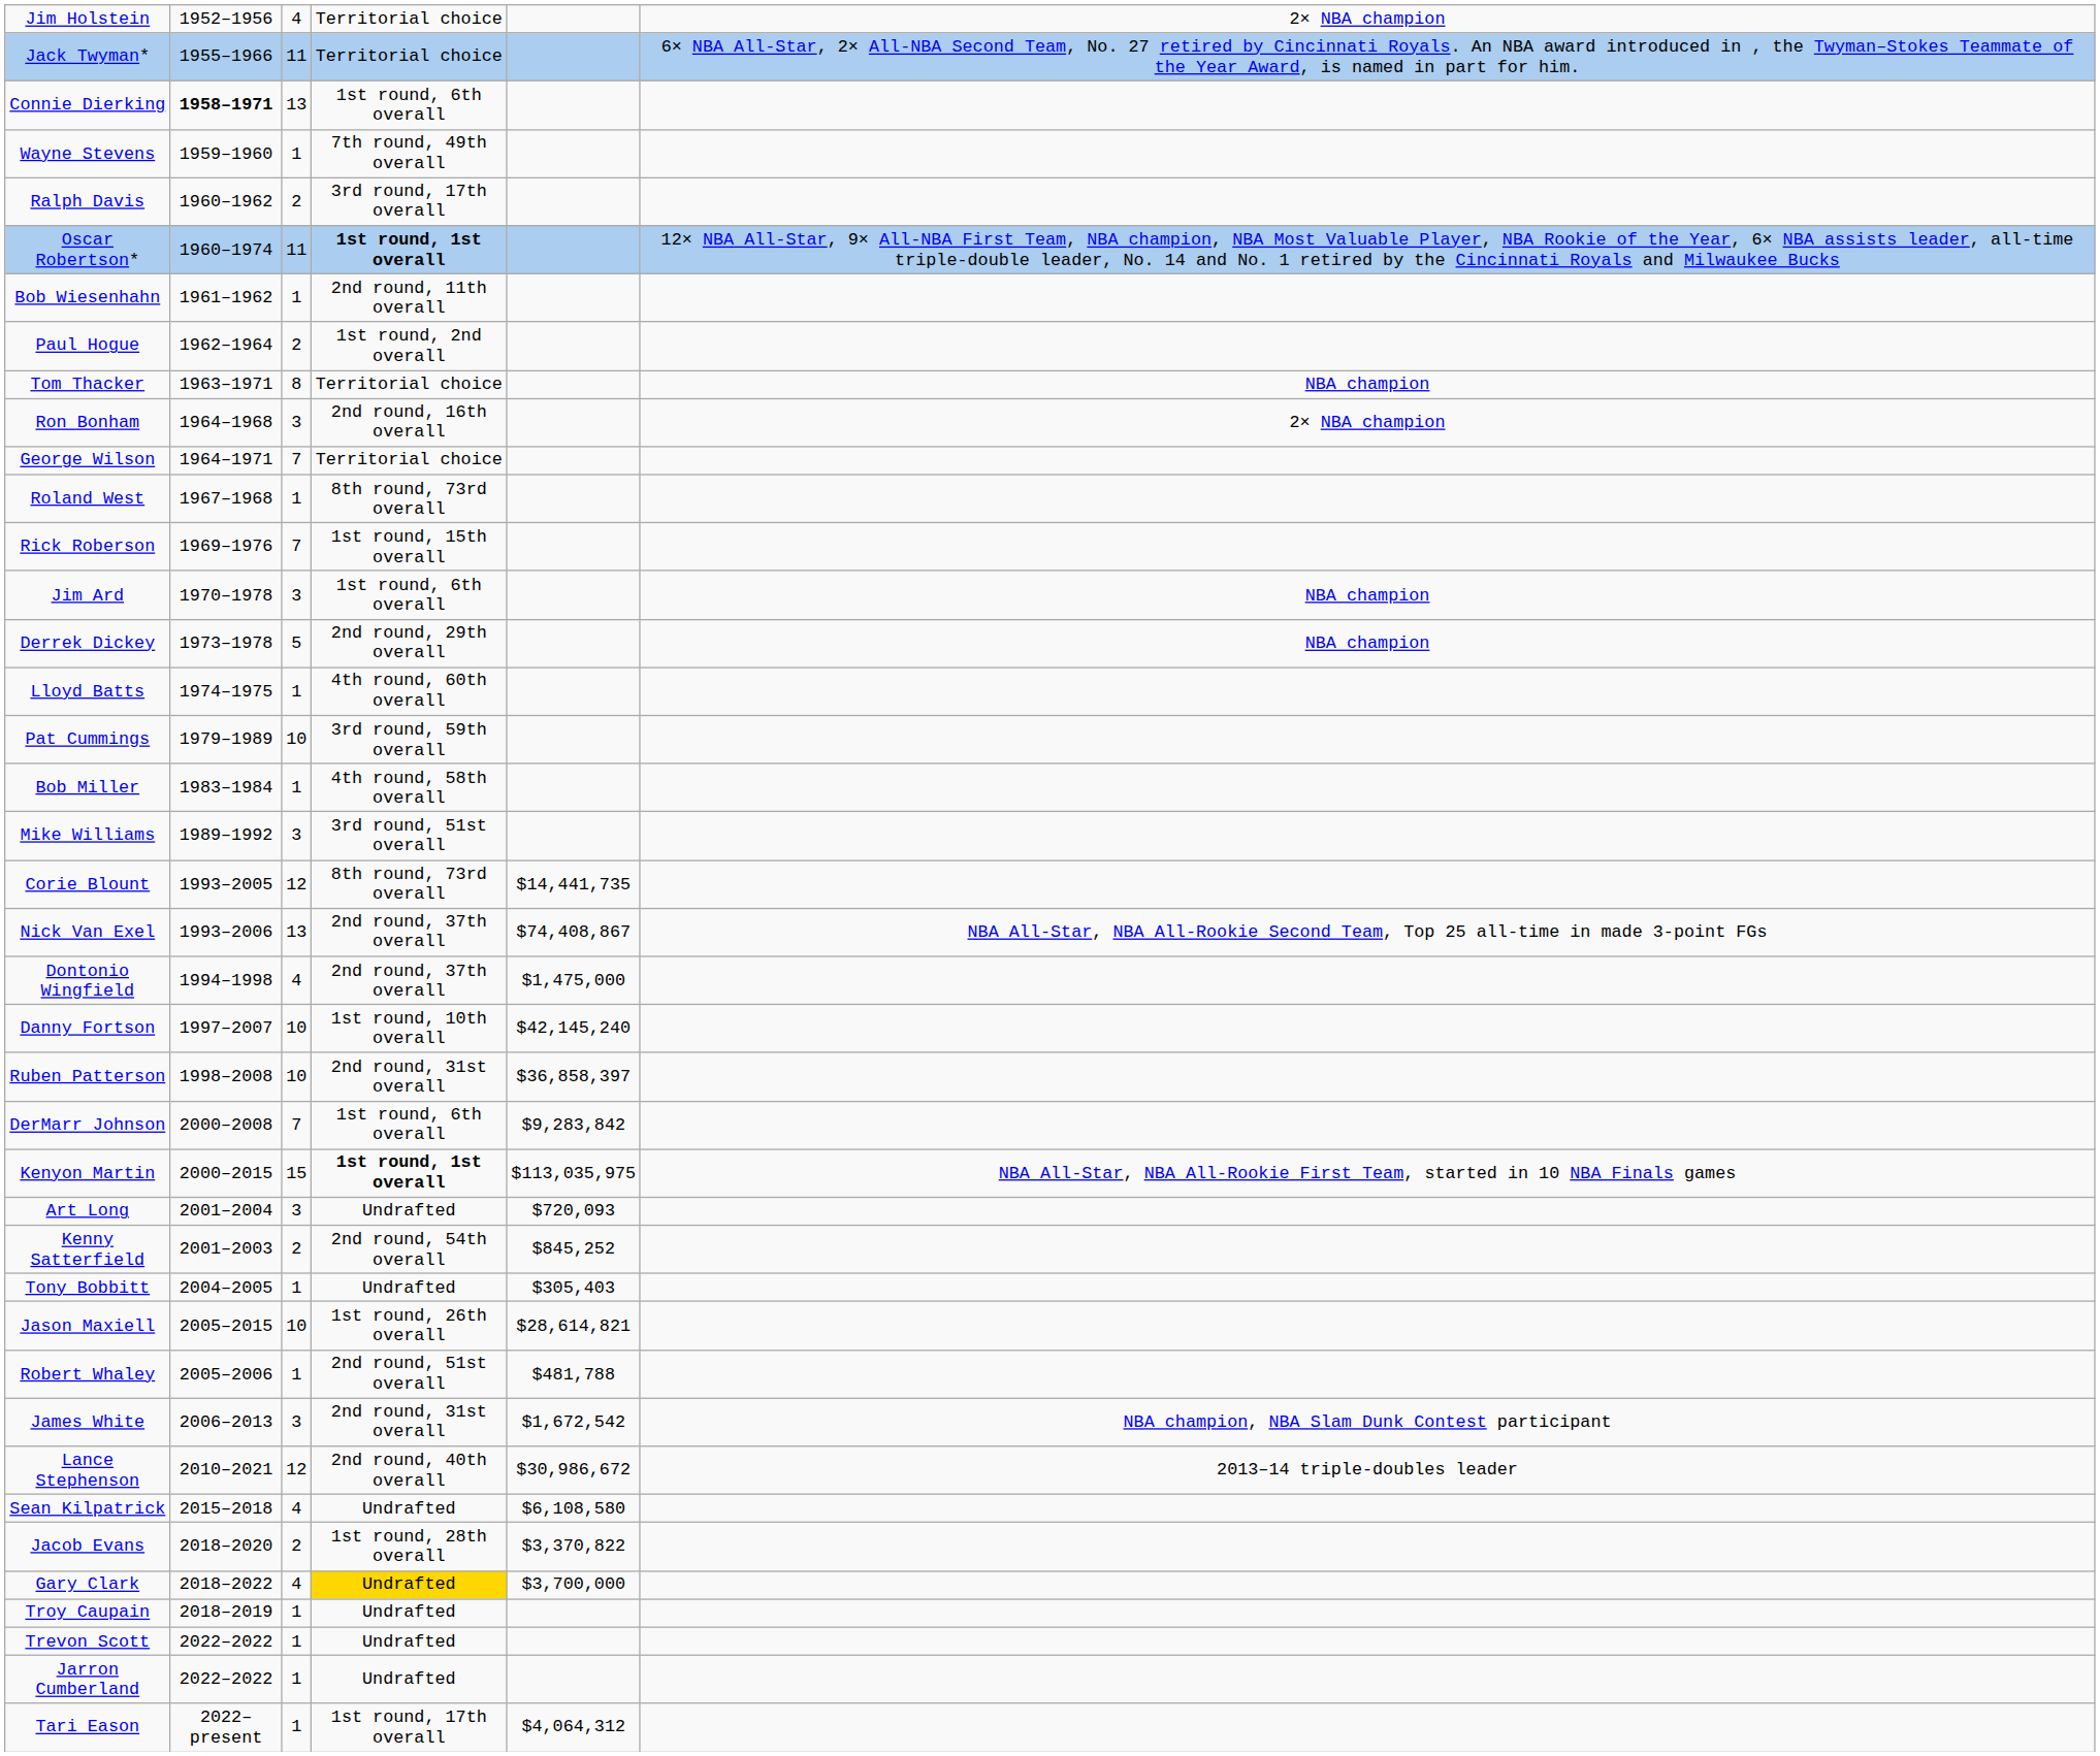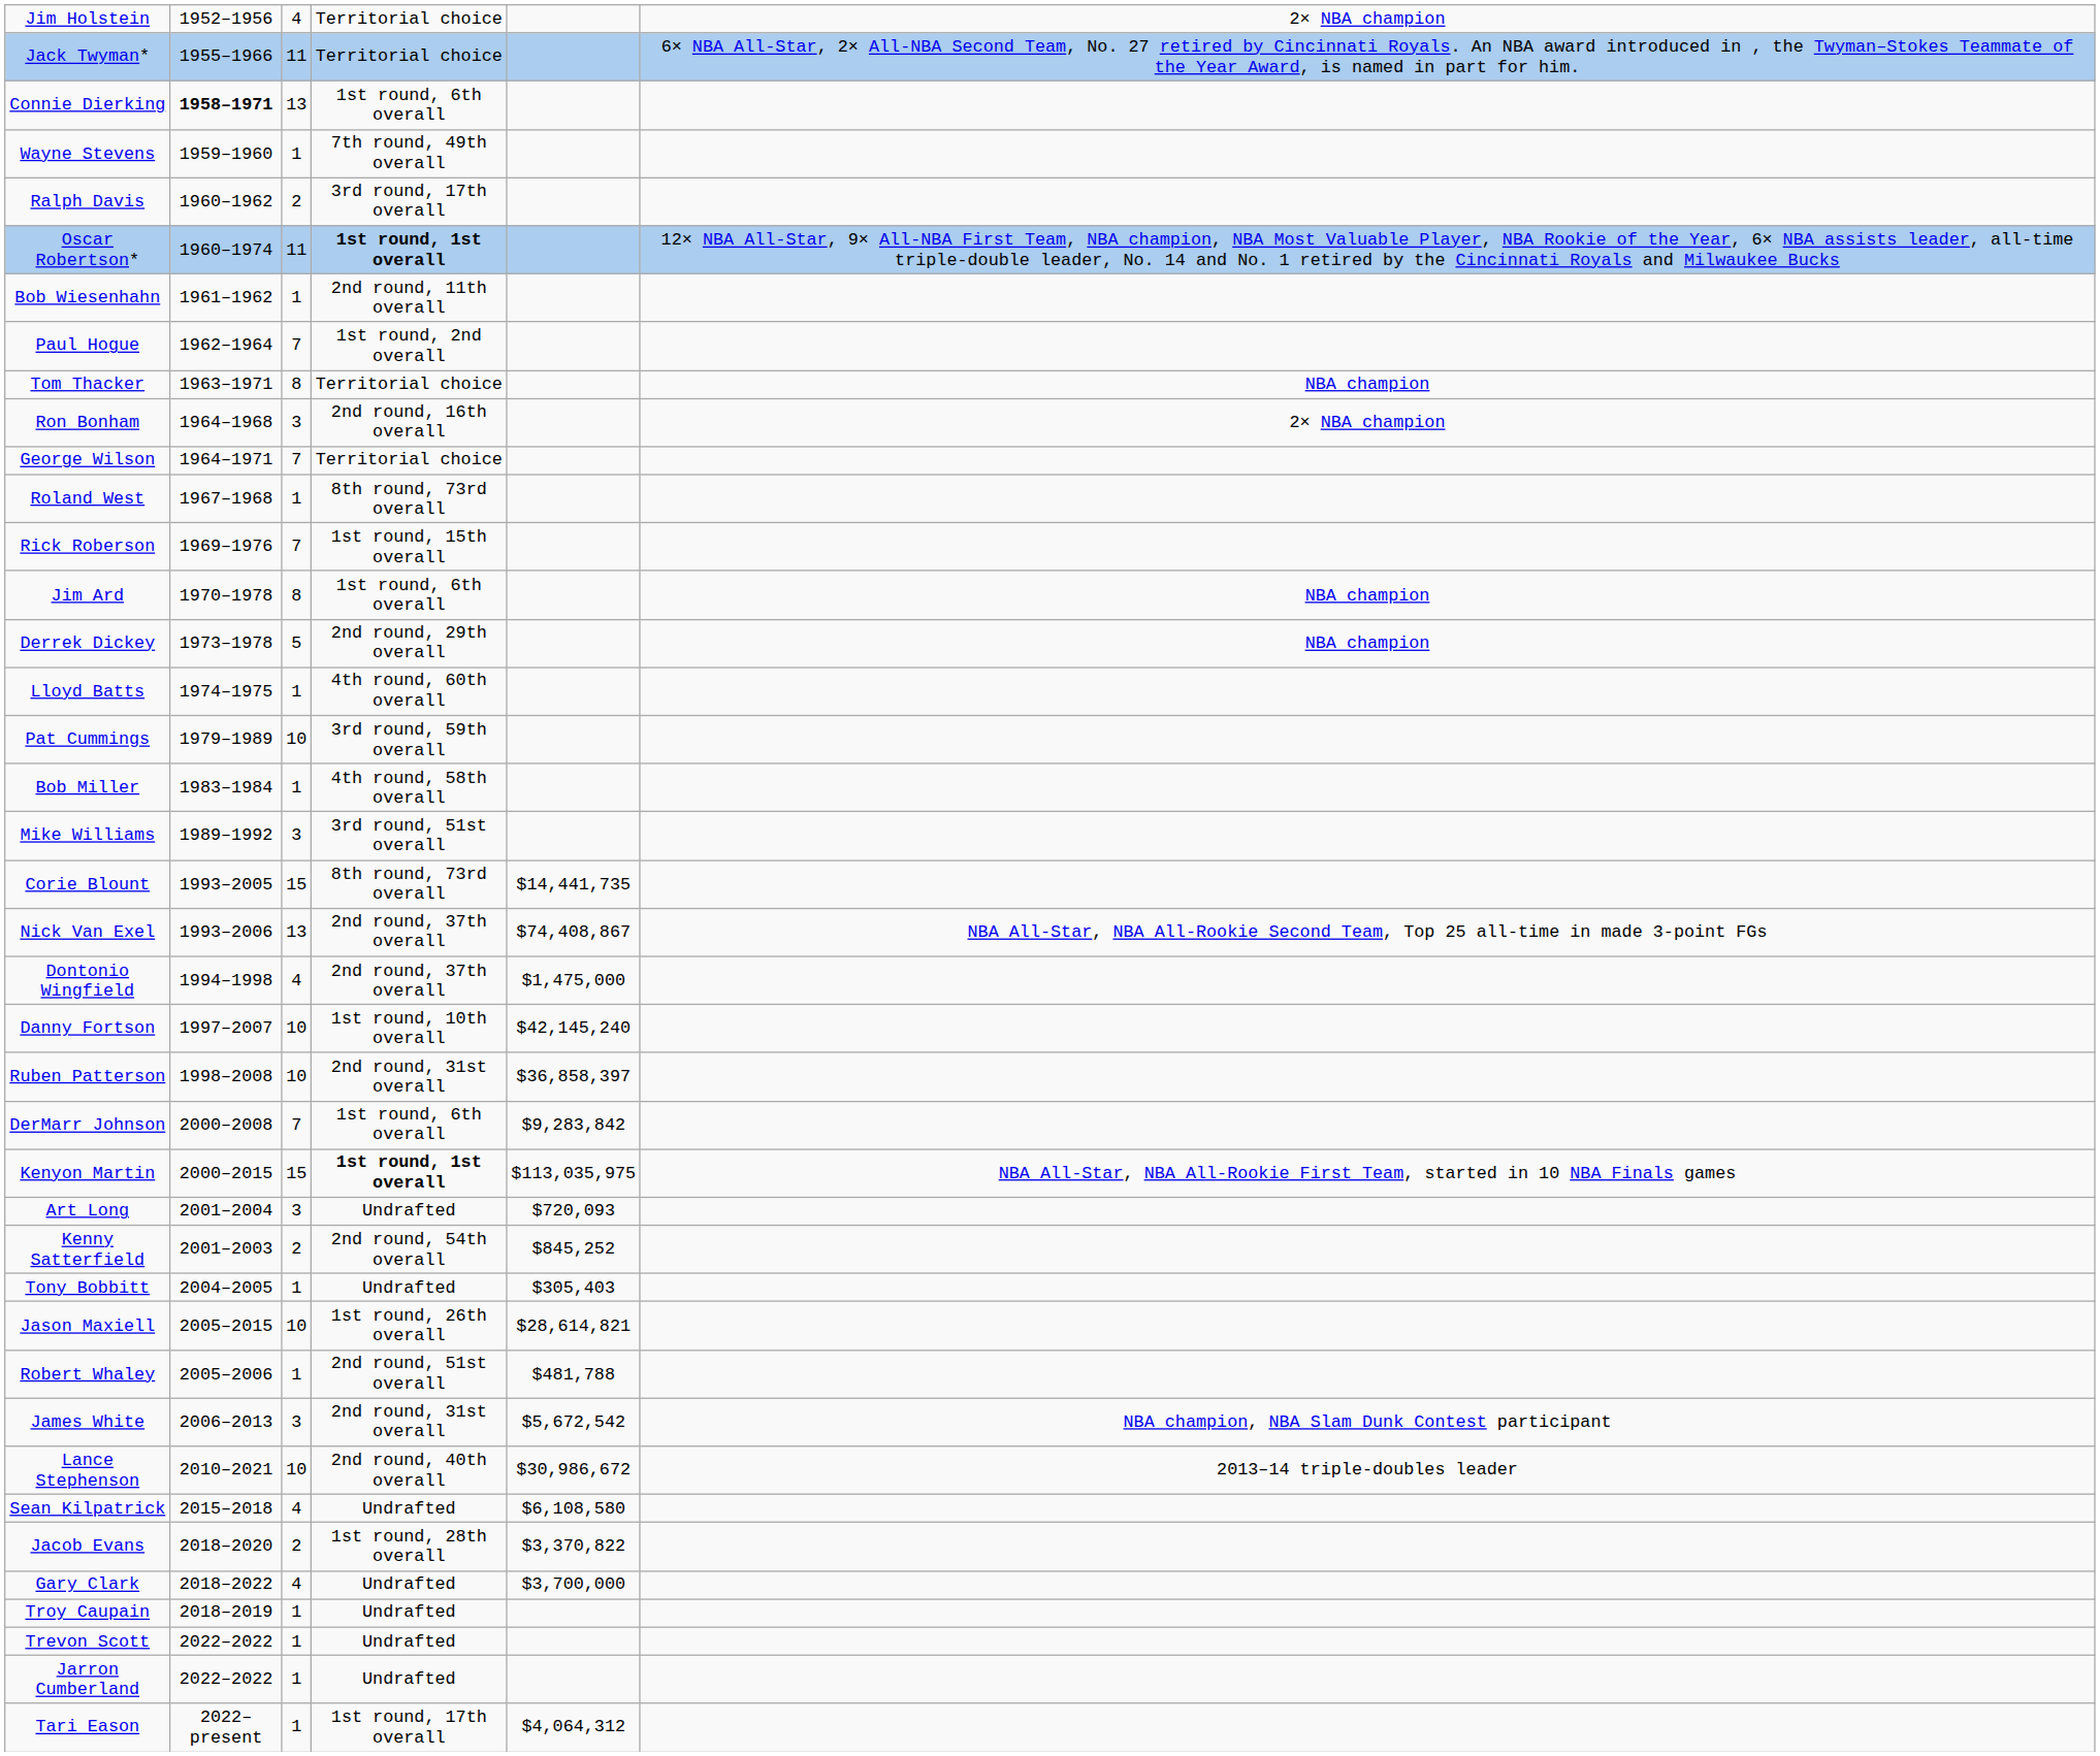Paul Hogue | column 3: 2 -> 7
Jim Ard | column 3: 3 -> 8
Corie Blount | column 3: 12 -> 15
James White | column 5: $1,672,542 -> $5,672,542
Lance Stephenson | column 3: 12 -> 10
Gary Clark | column 4: gold background -> no background
